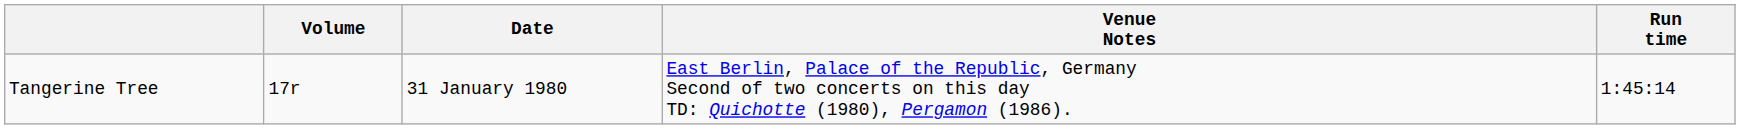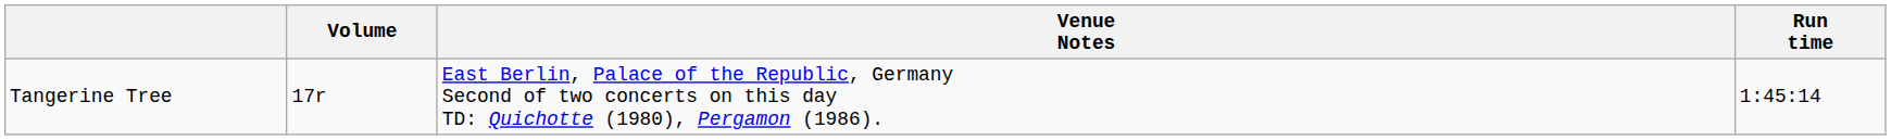- column: Date | 31 January 1980
